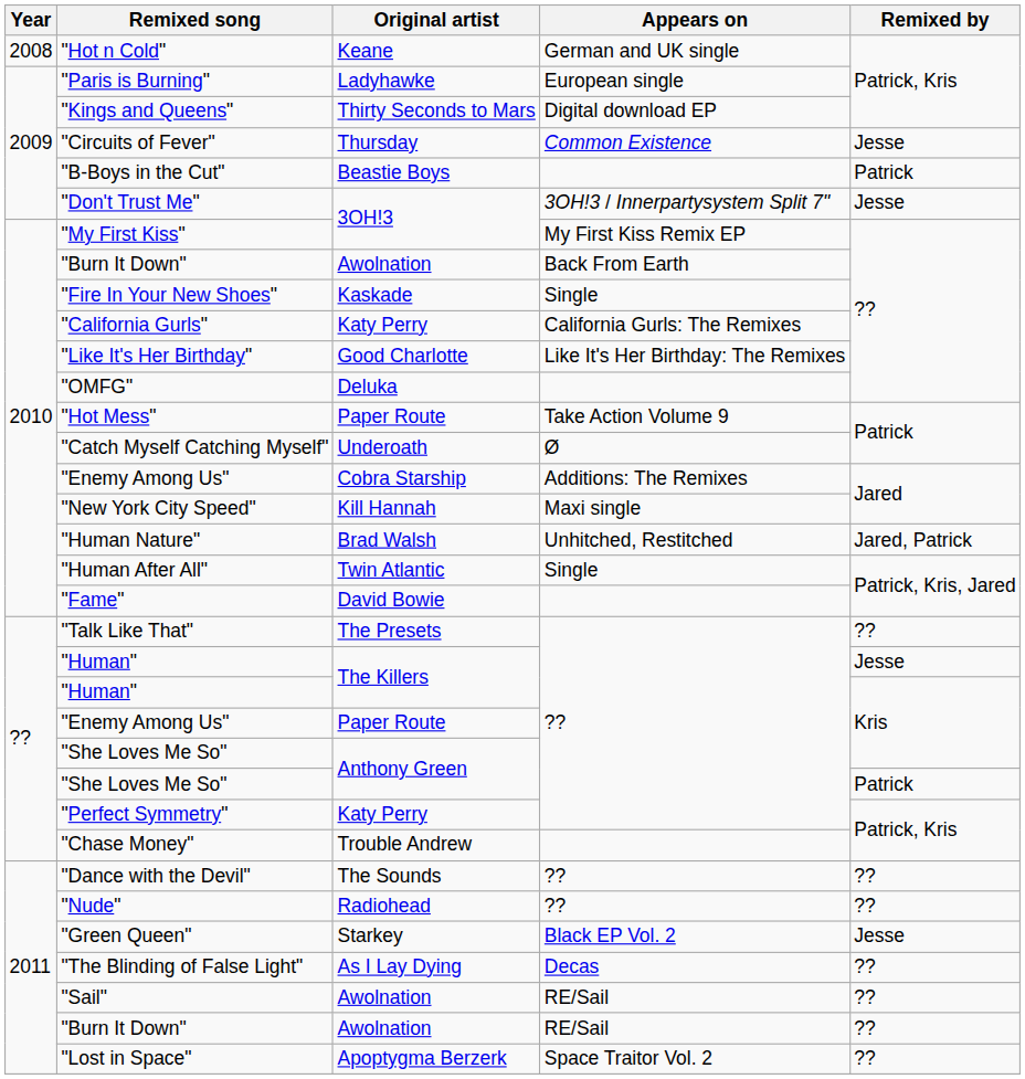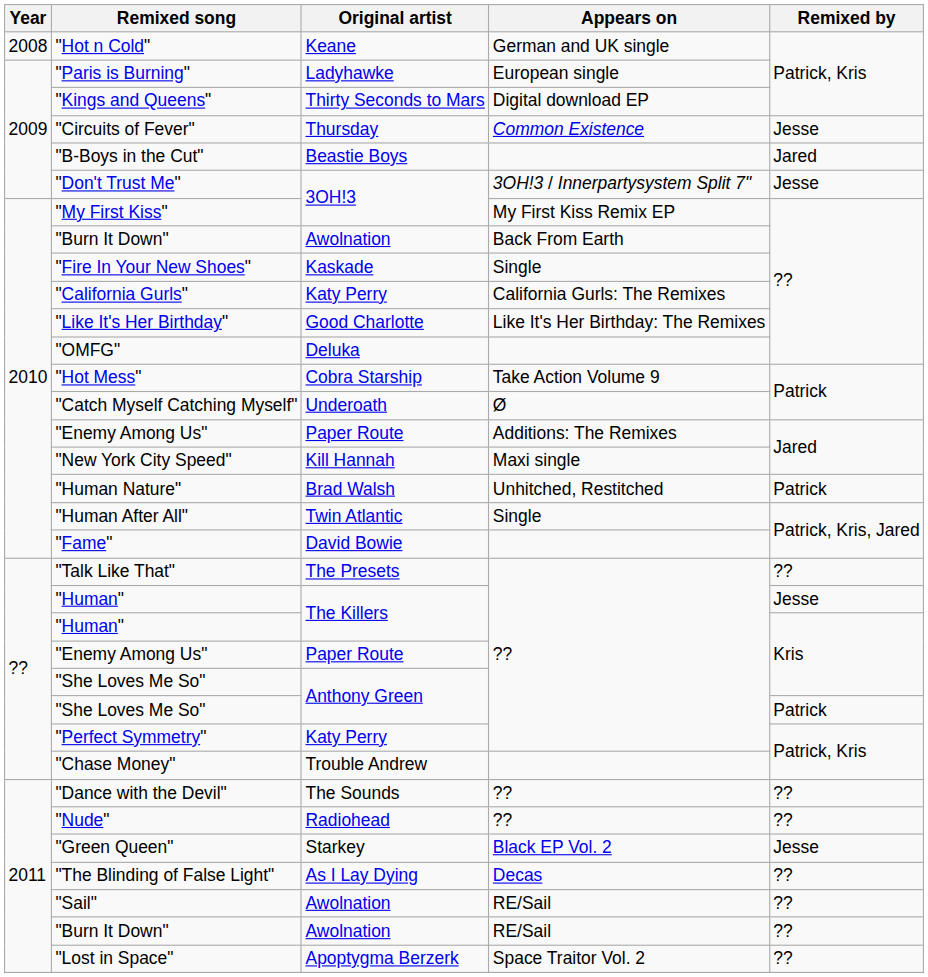"B-Boys in the Cut" | Remixed by: Patrick -> Jared
"Hot Mess" | Original artist: Paper Route -> Cobra Starship
"Enemy Among Us" / Additions: The Remixes | Original artist: Cobra Starship -> Paper Route
"Human Nature" | Remixed by: Jared, Patrick -> Patrick
